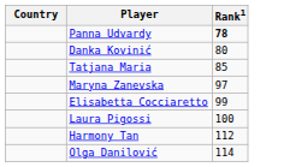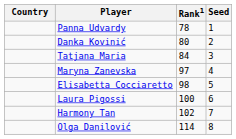+ column: Seed | 1 | 2 | 3 | 4 | 5 | 6 | 7 | 8
Panna Udvardy | Rank1: bold -> normal
Tatjana Maria | Rank1: 85 -> 84
Elisabetta Cocciaretto | Rank1: 99 -> 98
Harmony Tan | Rank1: 112 -> 102
